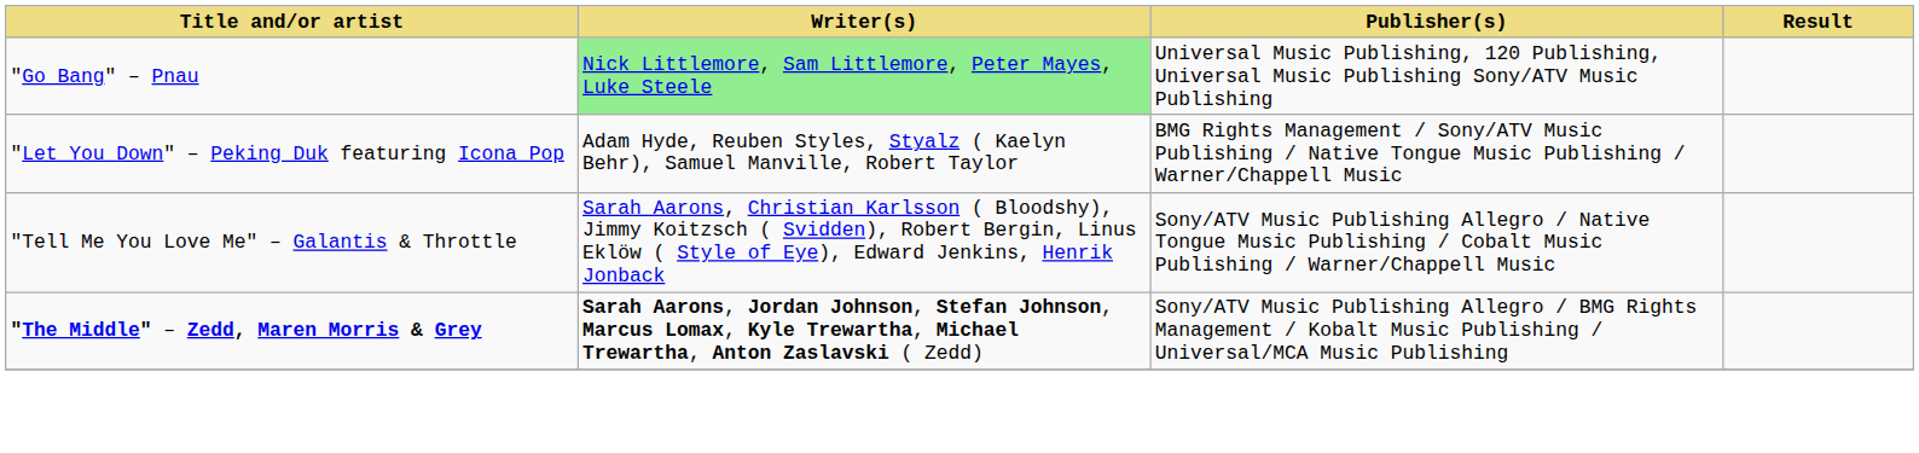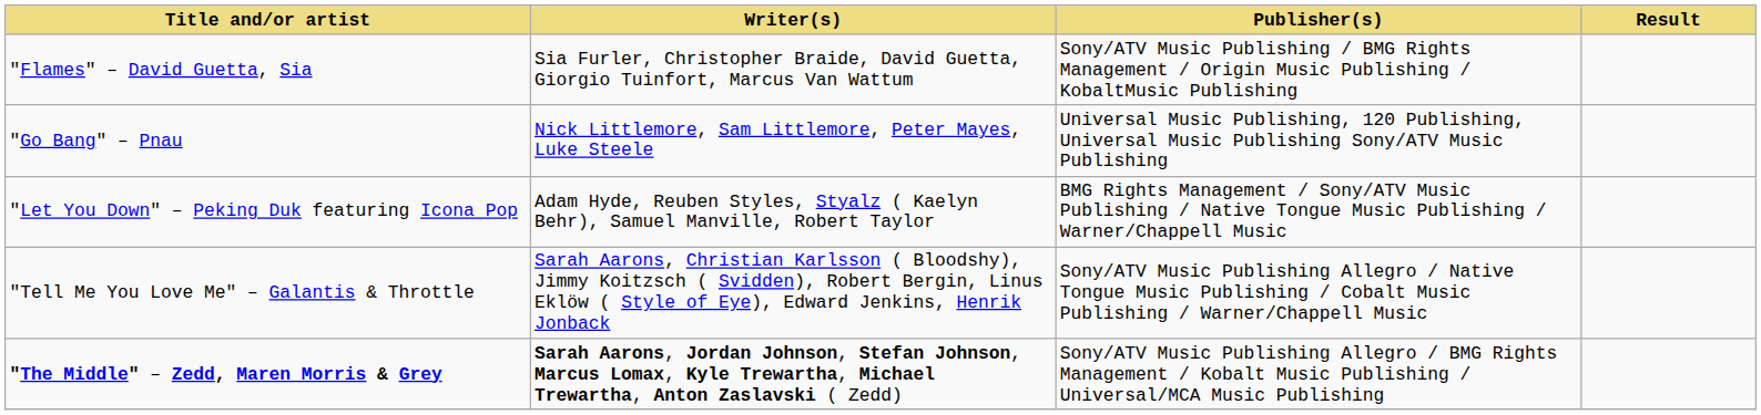+ row: "Flames" – David Guetta, Sia | Sia Furler, Christopher Braide, David Guetta, Giorgio Tuinfort, Marcus Van Wattum | Sony/ATV Music Publishing / BMG Rights Management / Origin Music Publishing / KobaltMusic Publishing
"Go Bang" – Pnau | Writer(s): lightgreen background -> no background
